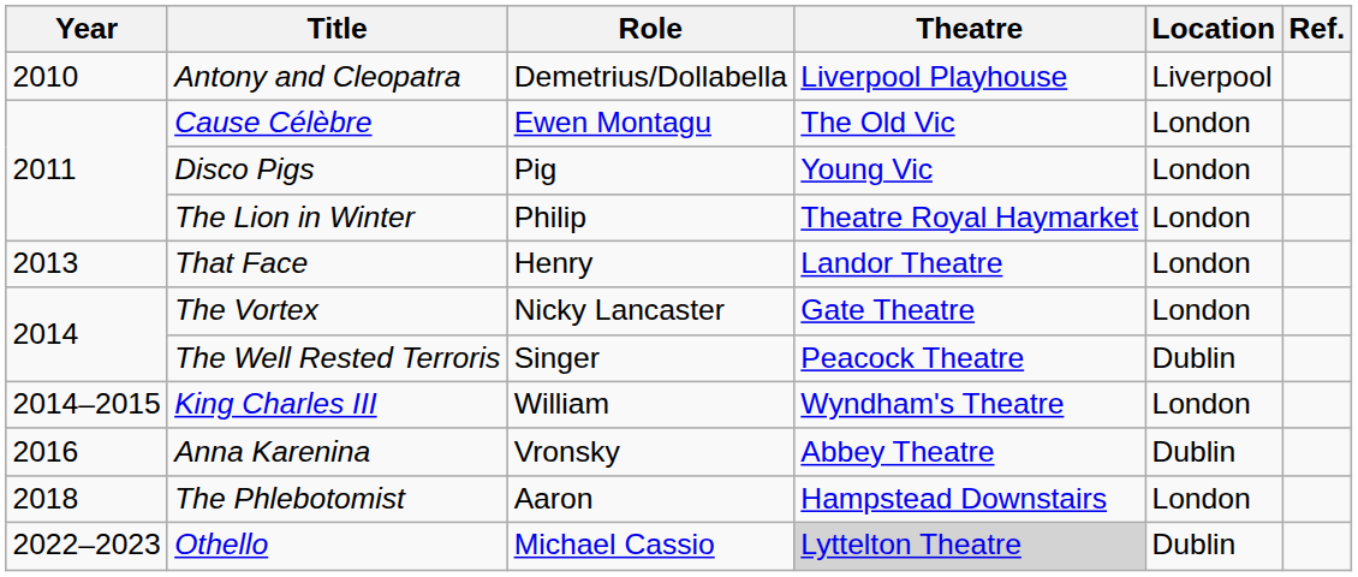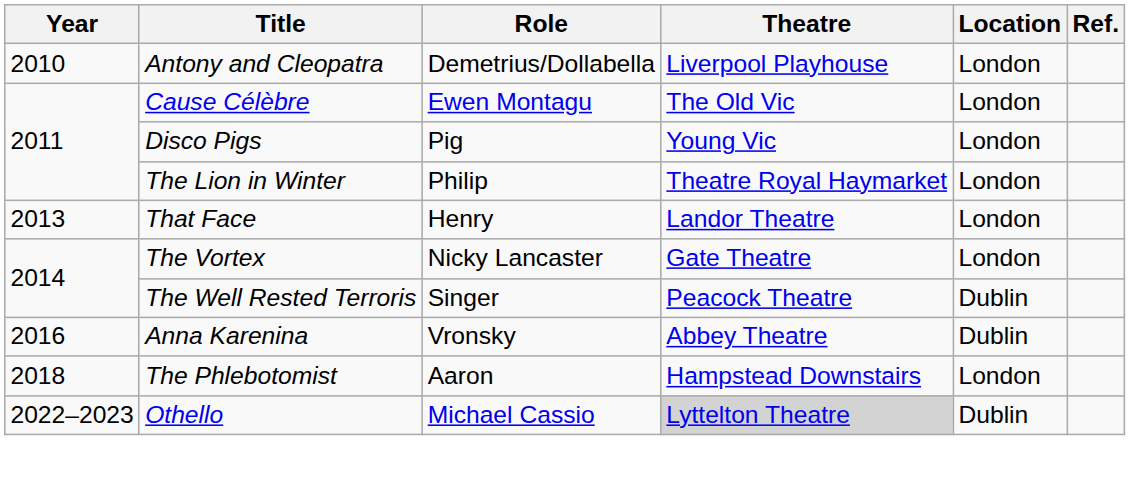Antony and Cleopatra | Location: Liverpool -> London
- row: 2014–2015 | King Charles III | William | Wyndham's Theatre | London
